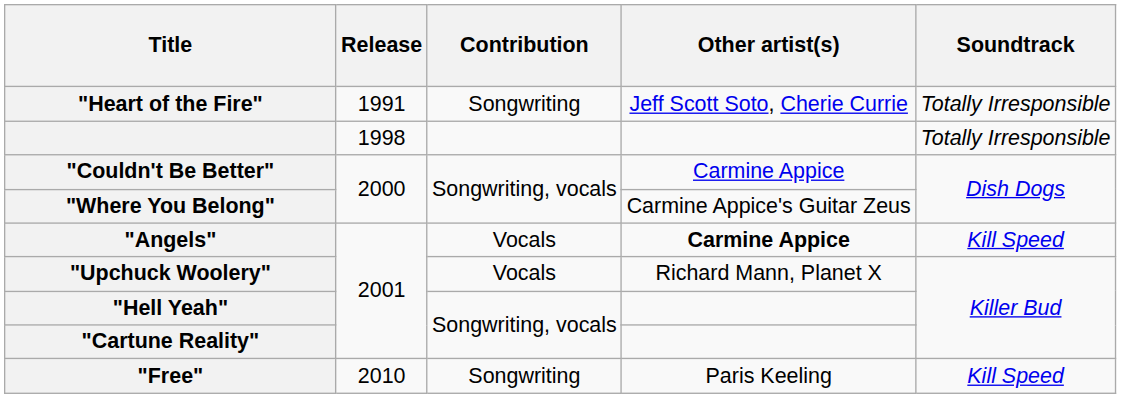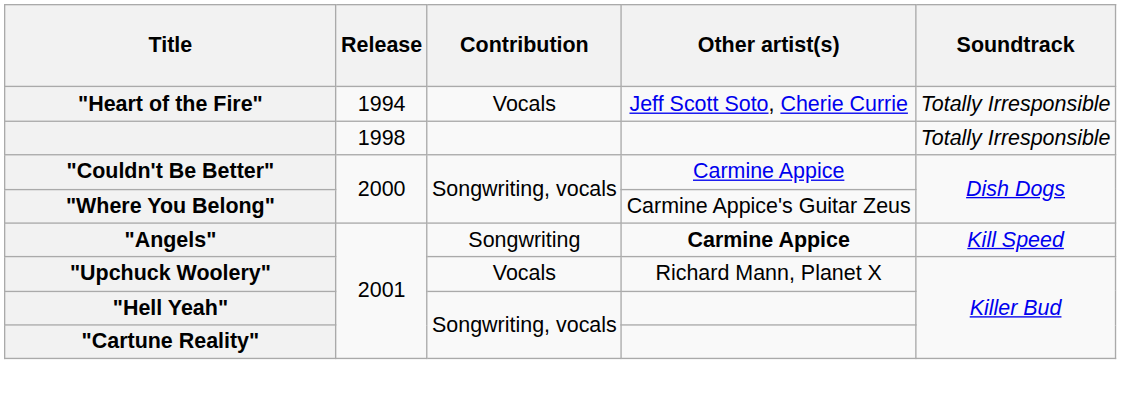"Heart of the Fire" | Release: 1991 -> 1994
"Heart of the Fire" | Contribution: Songwriting -> Vocals
"Angels" | Contribution: Vocals -> Songwriting
- row: "Free" | 2010 | Songwriting | Paris Keeling | Kill Speed
